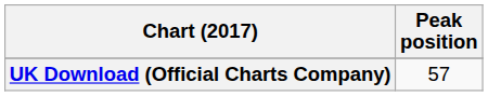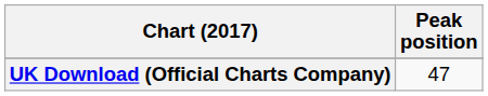UK Download (Official Charts Company) | Peak position: 57 -> 47
